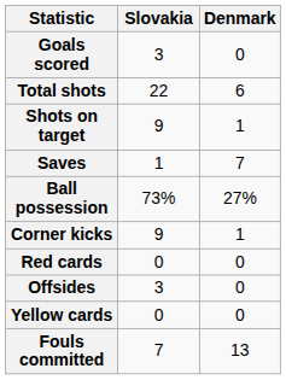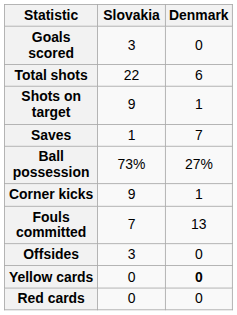rows swapped: Fouls committed <-> Red cards
Yellow cards | Denmark: normal -> bold
